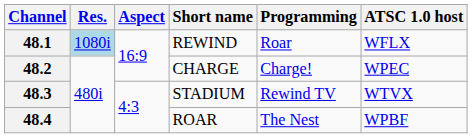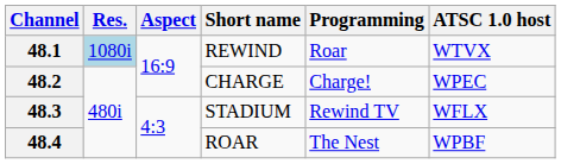48.1 | ATSC 1.0 host: WFLX -> WTVX
48.3 | ATSC 1.0 host: WTVX -> WFLX
